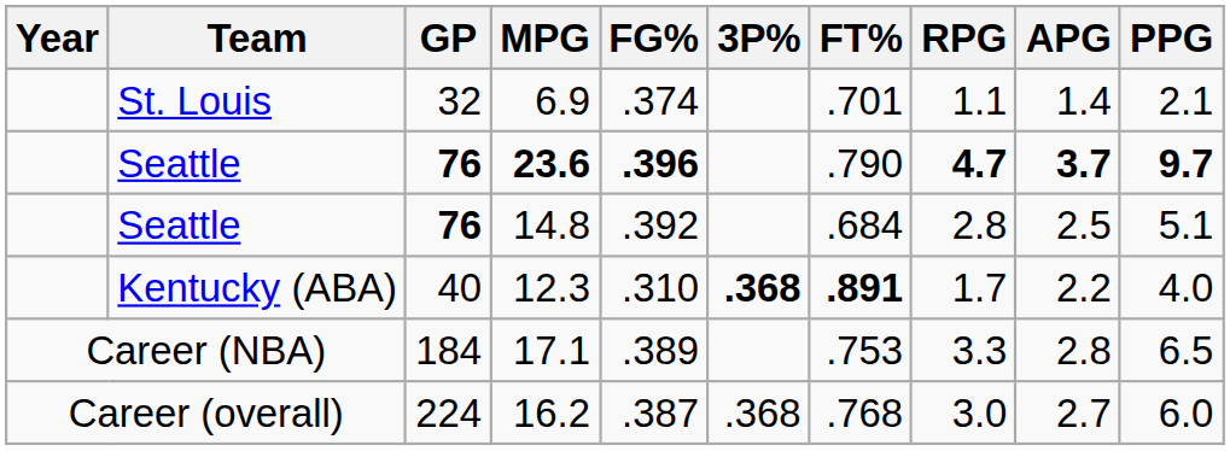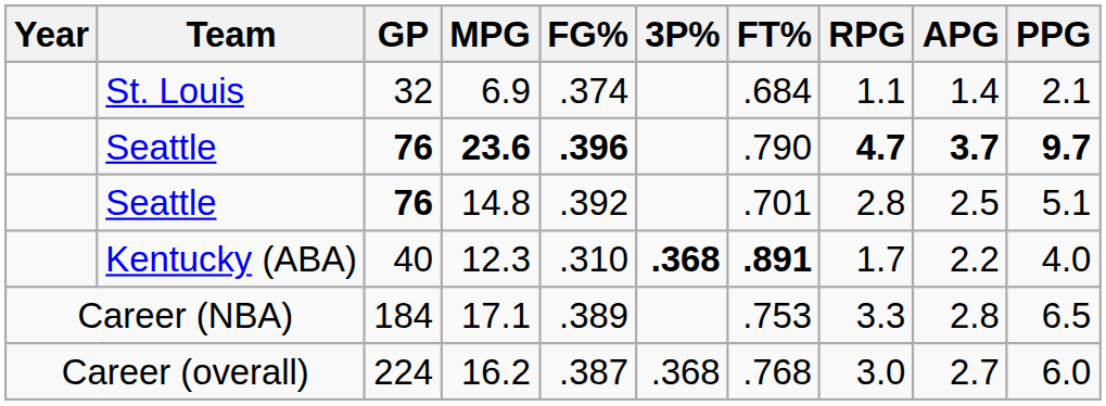6.9 | FT%: .701 -> .684
14.8 | FT%: .684 -> .701
